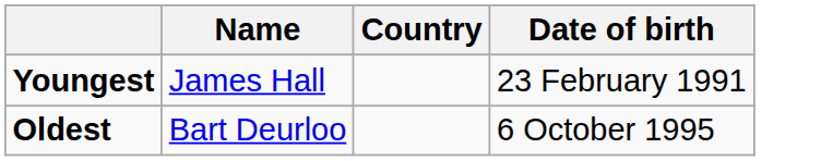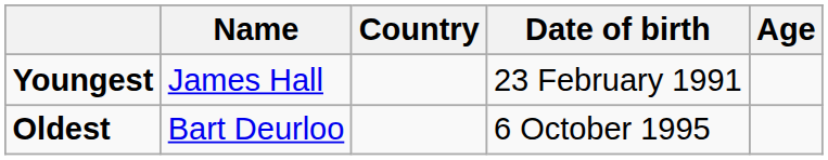+ column: Age
